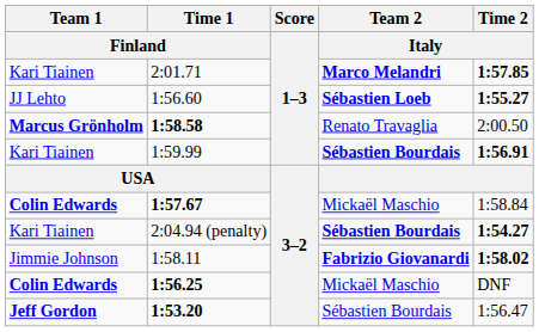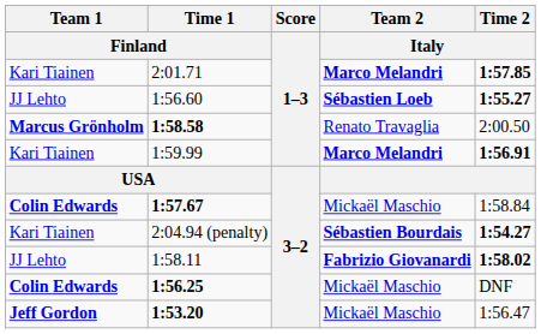1:59.99 | Team 2 / Italy: Sébastien Bourdais -> Marco Melandri
1:58.11 | Team 1 / Finland: Jimmie Johnson -> JJ Lehto
1:53.20 | Team 2 / Italy: Sébastien Bourdais -> Mickaël Maschio
